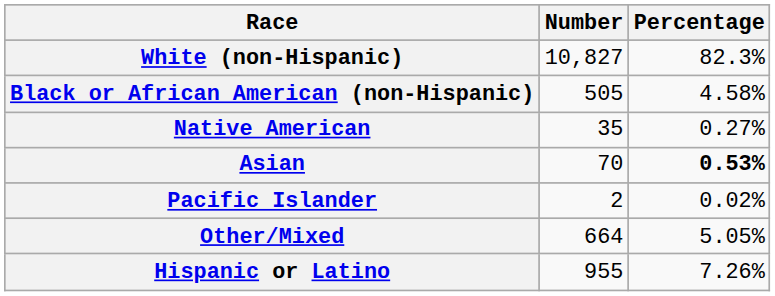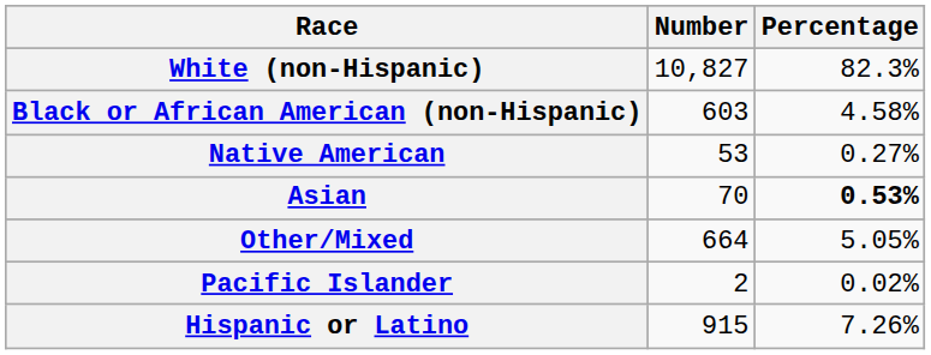Black or African American (non-Hispanic) | Number: 505 -> 603
Native American | Number: 35 -> 53
rows swapped: Pacific Islander <-> Other/Mixed
Hispanic or Latino | Number: 955 -> 915
